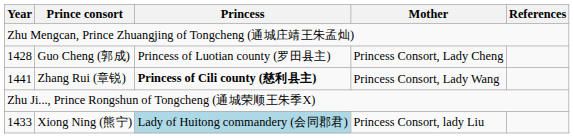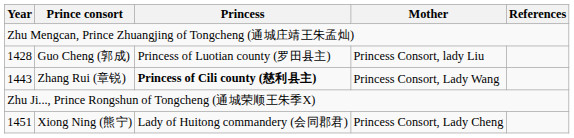Guo Cheng (郭成) | Mother: Princess Consort, Lady Cheng -> Princess Consort, lady Liu
Zhang Rui (章锐) | Year: 1441 -> 1443
Xiong Ning (熊宁) | Year: 1433 -> 1451
Xiong Ning (熊宁) | Princess: lightblue background -> no background
Xiong Ning (熊宁) | Mother: Princess Consort, lady Liu -> Princess Consort, Lady Cheng
